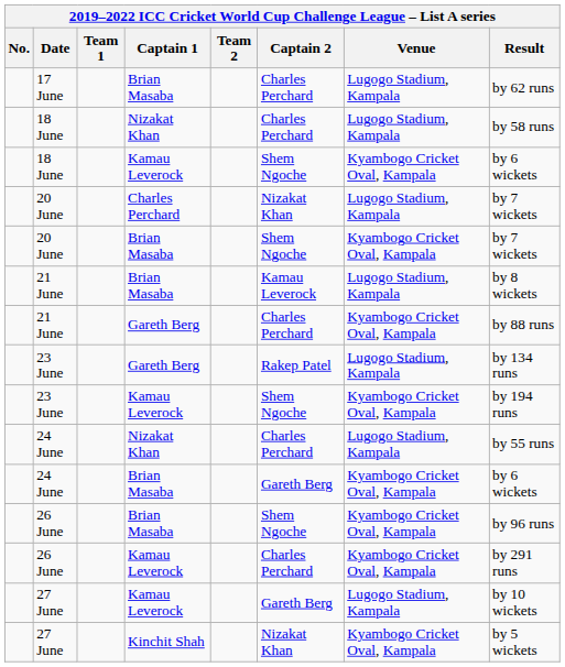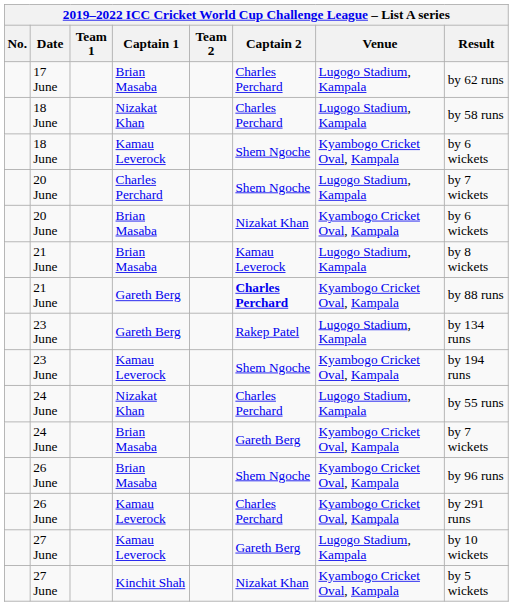20 June / Charles Perchard | Captain 2: Nizakat Khan -> Shem Ngoche
20 June / Brian Masaba | Captain 2: Shem Ngoche -> Nizakat Khan
20 June / Brian Masaba | Result: by 7 wickets -> by 6 wickets
21 June / Gareth Berg | Captain 2: normal -> bold
24 June / Brian Masaba | Result: by 6 wickets -> by 7 wickets
